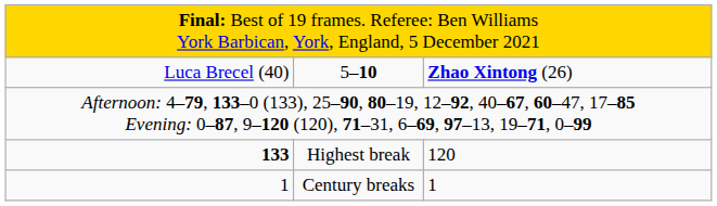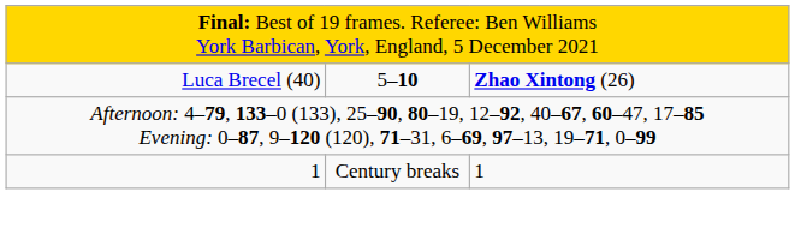- row: 133 | Highest break | 120
